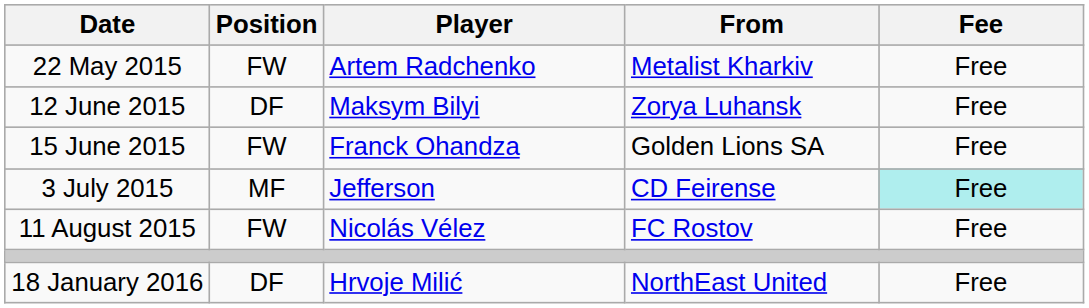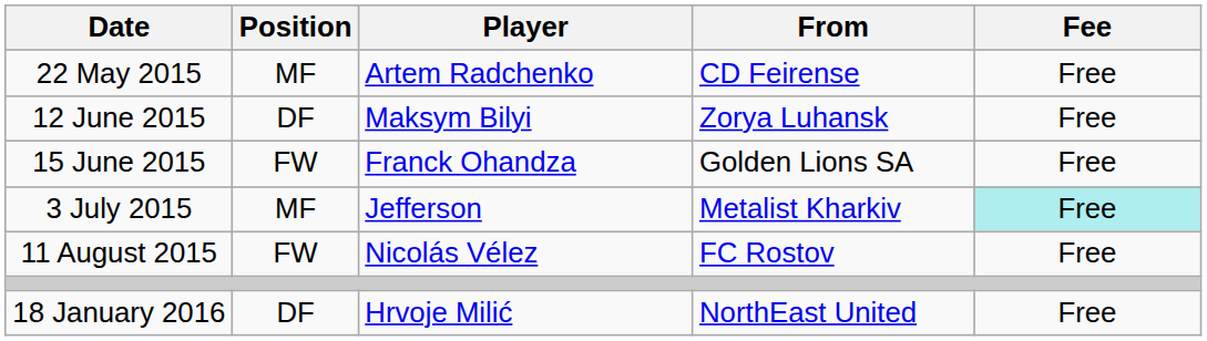22 May 2015 | Position: FW -> MF
22 May 2015 | From: Metalist Kharkiv -> CD Feirense
3 July 2015 | From: CD Feirense -> Metalist Kharkiv
